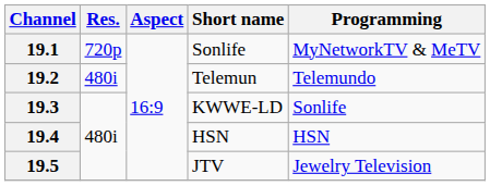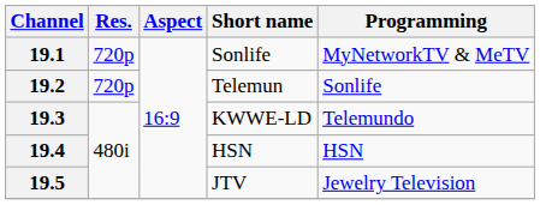19.2 | Res.: 480i -> 720p
19.2 | Programming: Telemundo -> Sonlife
19.3 | Programming: Sonlife -> Telemundo
